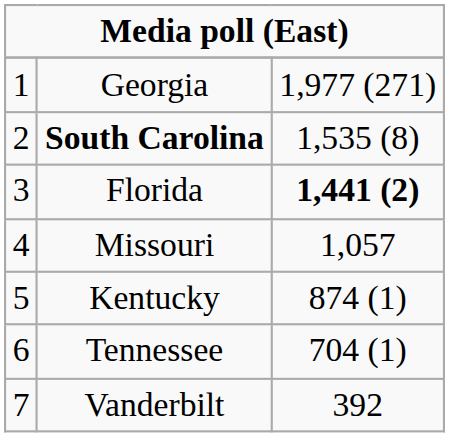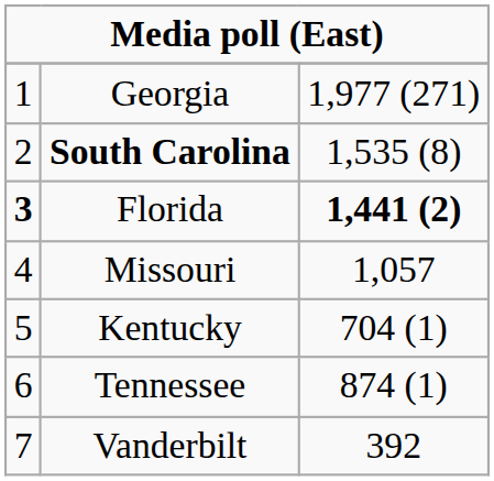Florida | column 1: normal -> bold
Kentucky | column 3: 874 (1) -> 704 (1)
Tennessee | column 3: 704 (1) -> 874 (1)
